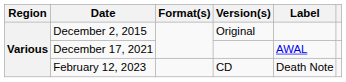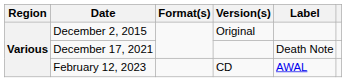December 17, 2021 | Label: AWAL -> Death Note
February 12, 2023 | Label: Death Note -> AWAL
